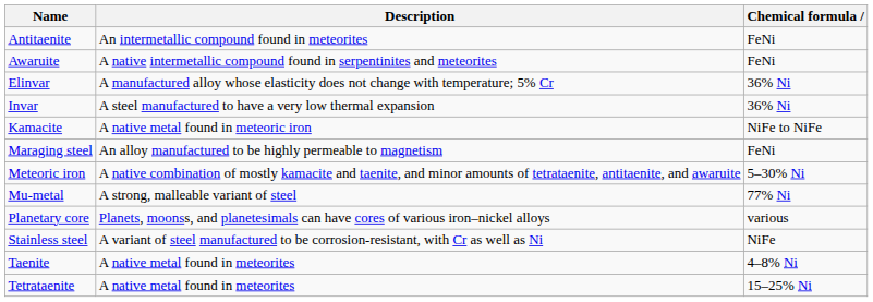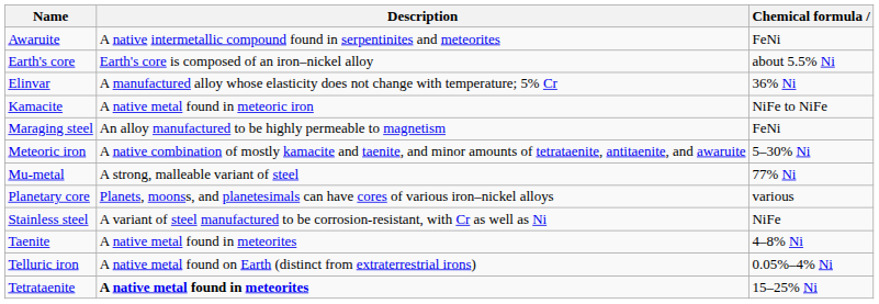- row: Antitaenite | An intermetallic compound found in meteorites | FeNi
+ row: Earth's core | Earth's core is composed of an iron–nickel alloy | about 5.5% Ni
- row: Invar | A steel manufactured to have a very low thermal expansion | 36% Ni
+ row: Telluric iron | A native metal found on Earth (distinct from extraterrestrial irons) | 0.05%–4% Ni
Tetrataenite | Description: normal -> bold
